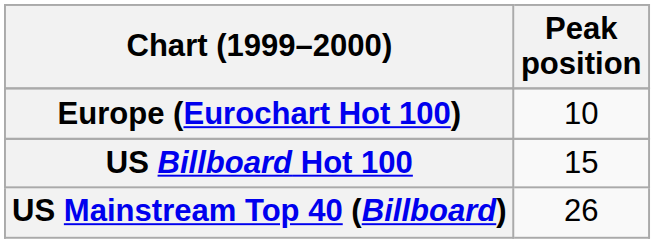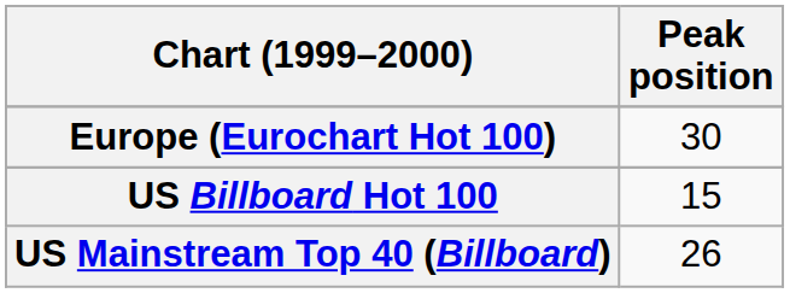Europe (Eurochart Hot 100) | Peak position: 10 -> 30
